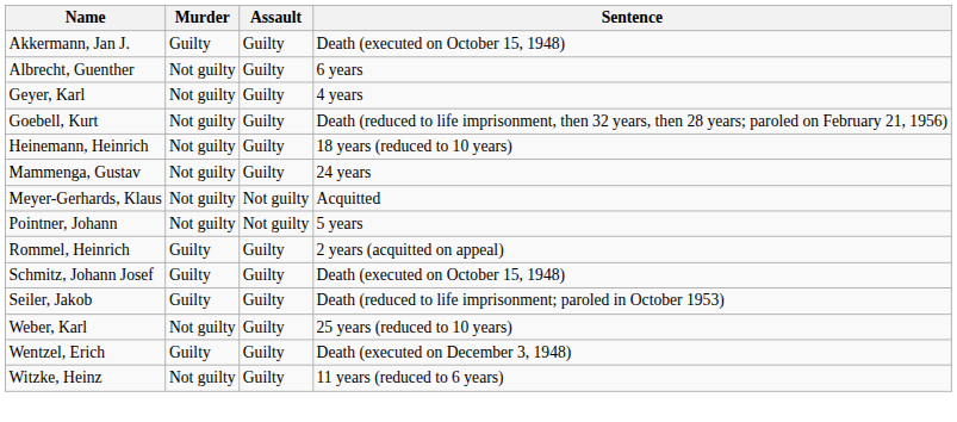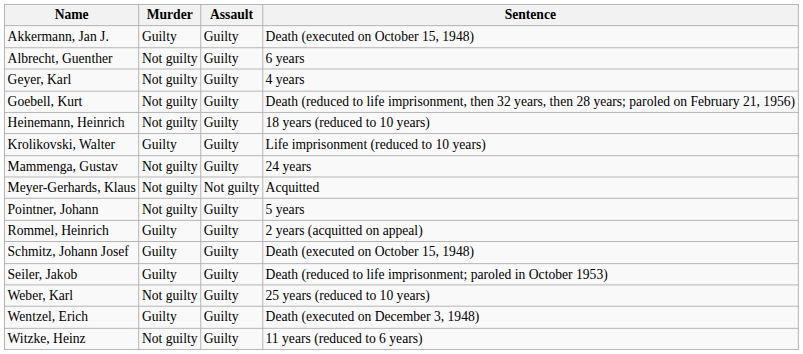+ row: Krolikovski, Walter | Guilty | Guilty | Life imprisonment (reduced to 10 years)
Pointner, Johann | Assault: Not guilty -> Guilty
